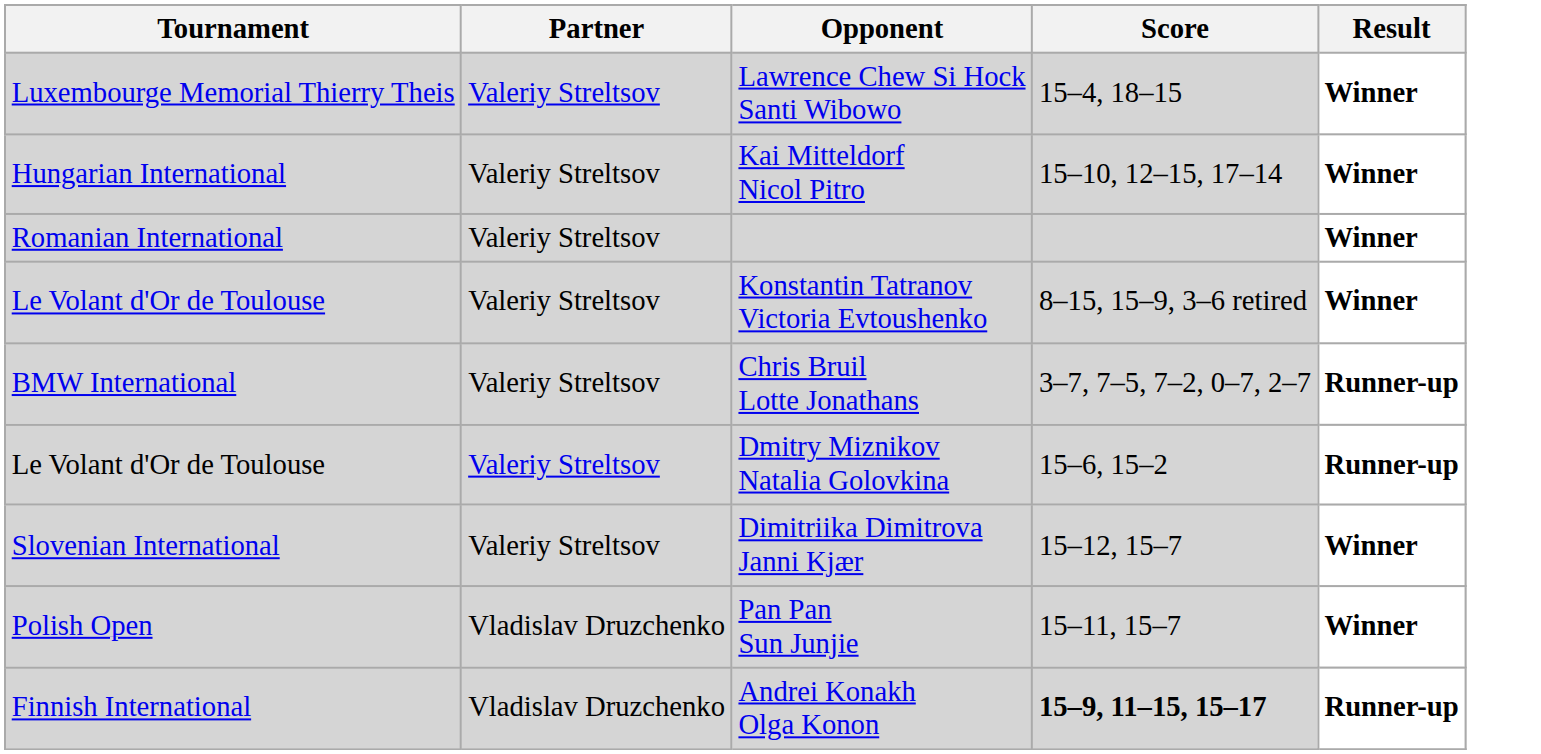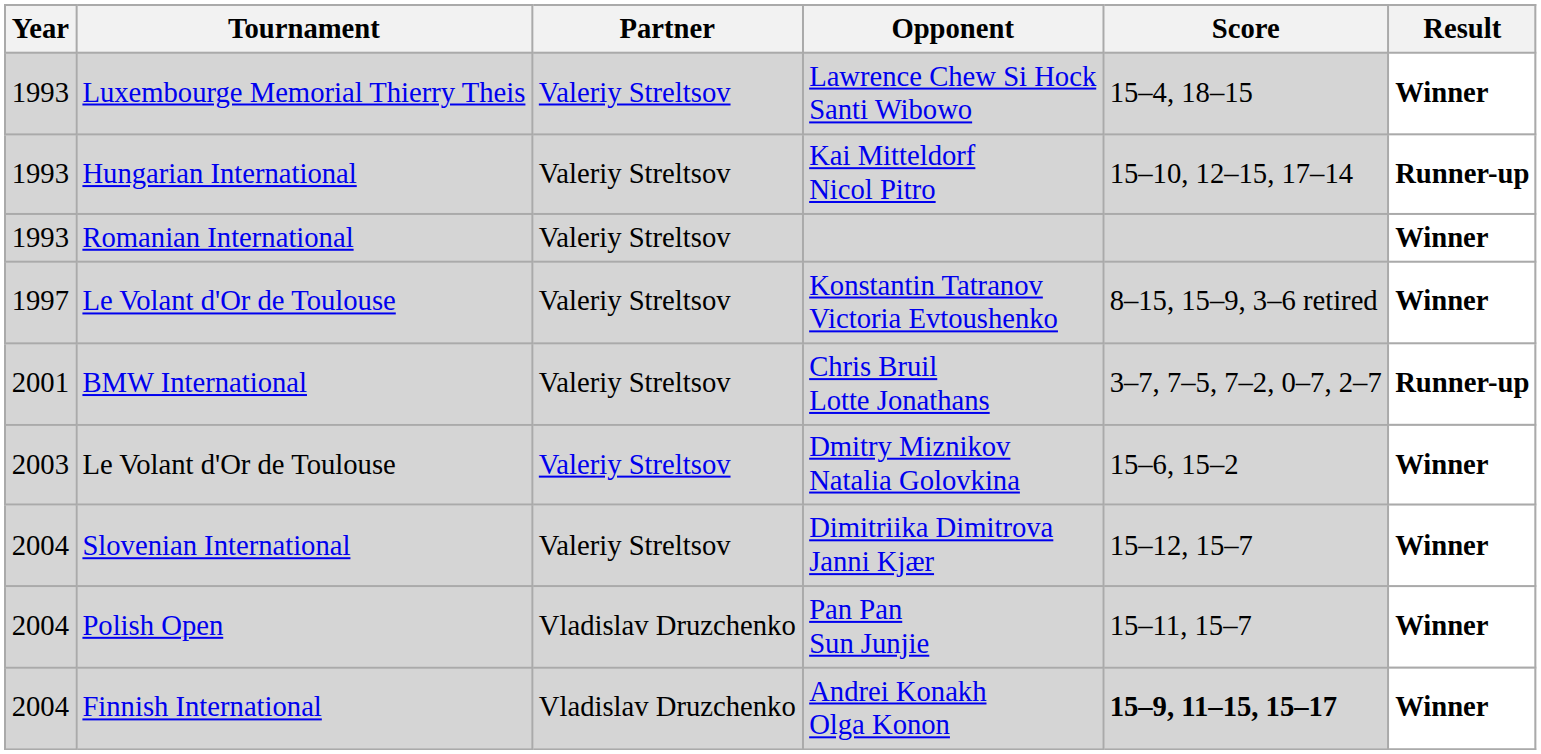+ column: Year | 1993 | 1993 | 1993 | 1997 | 2001 | 2003 | 2004 | 2004 | 2004
Kai Mitteldorf Nicol Pitro | Result: Winner -> Runner-up
Dmitry Miznikov Natalia Golovkina | Result: Runner-up -> Winner
Andrei Konakh Olga Konon | Result: Runner-up -> Winner
